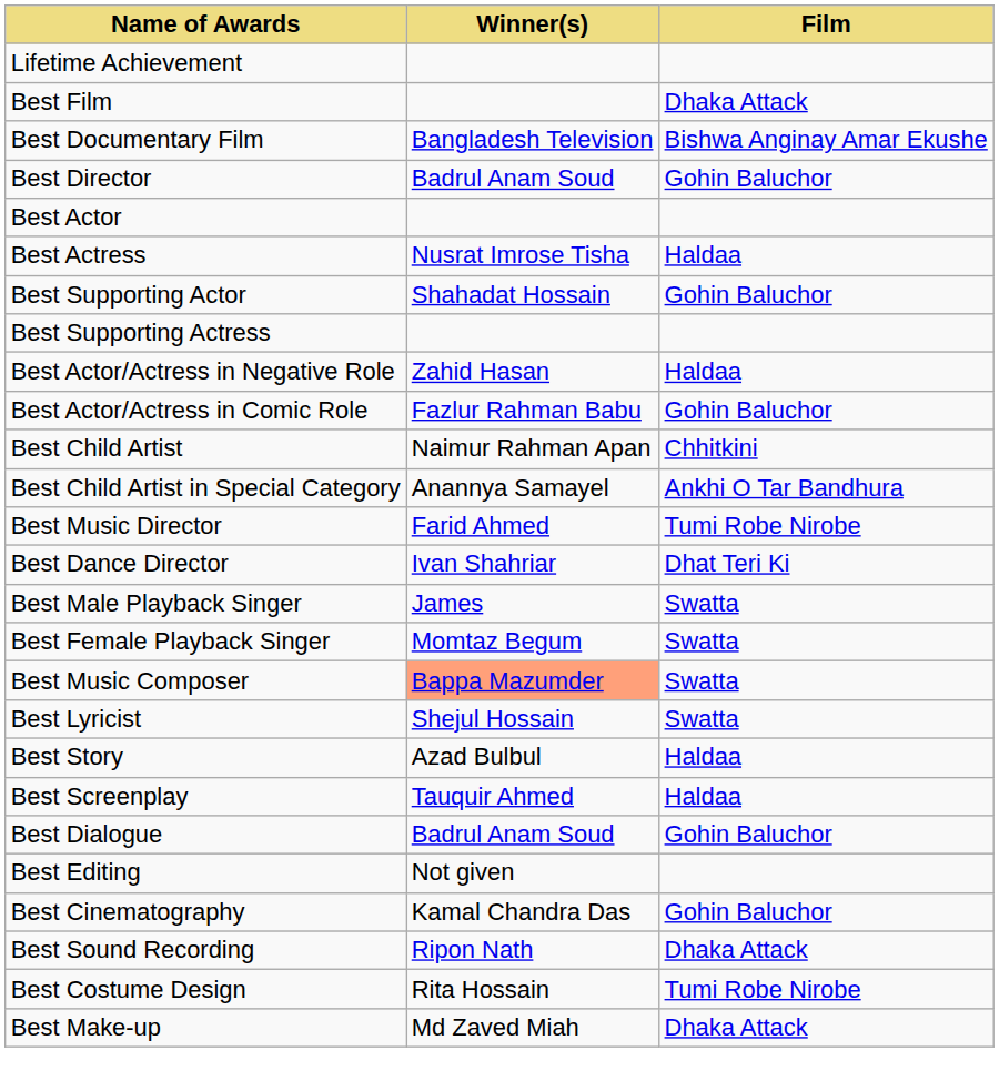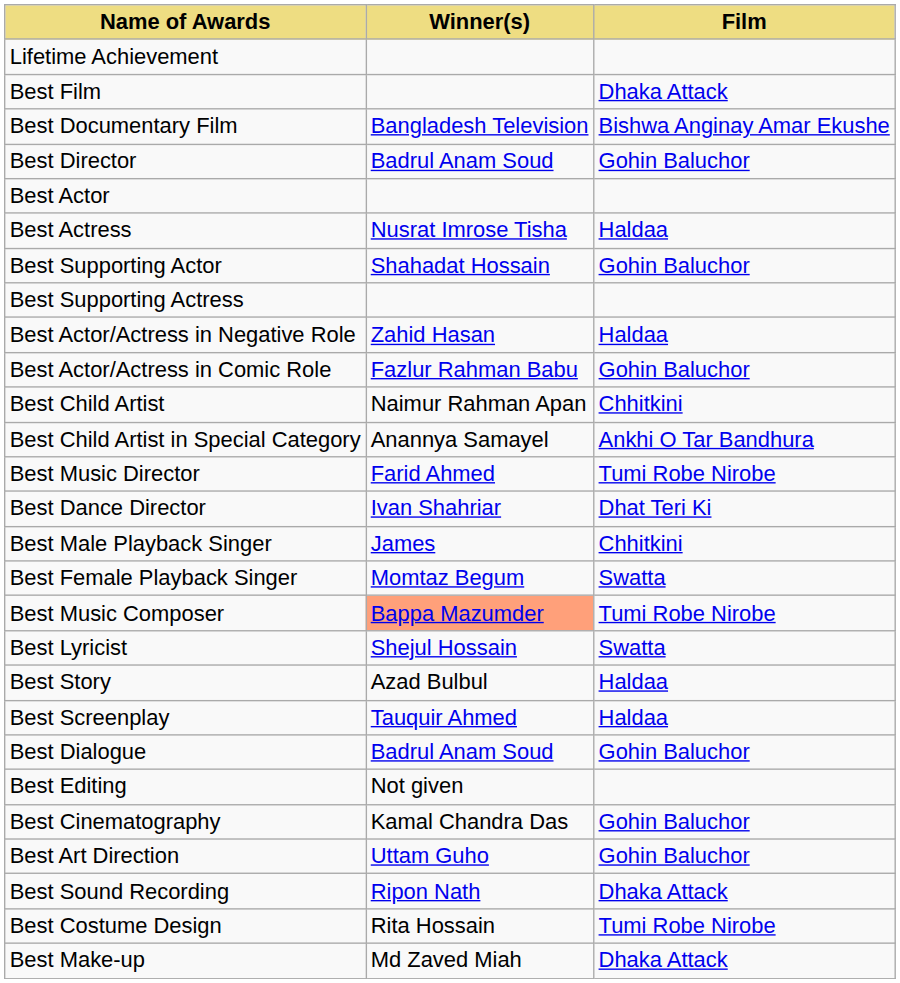Best Male Playback Singer | Film: Swatta -> Chhitkini
Best Music Composer | Film: Swatta -> Tumi Robe Nirobe
+ row: Best Art Direction | Uttam Guho | Gohin Baluchor
